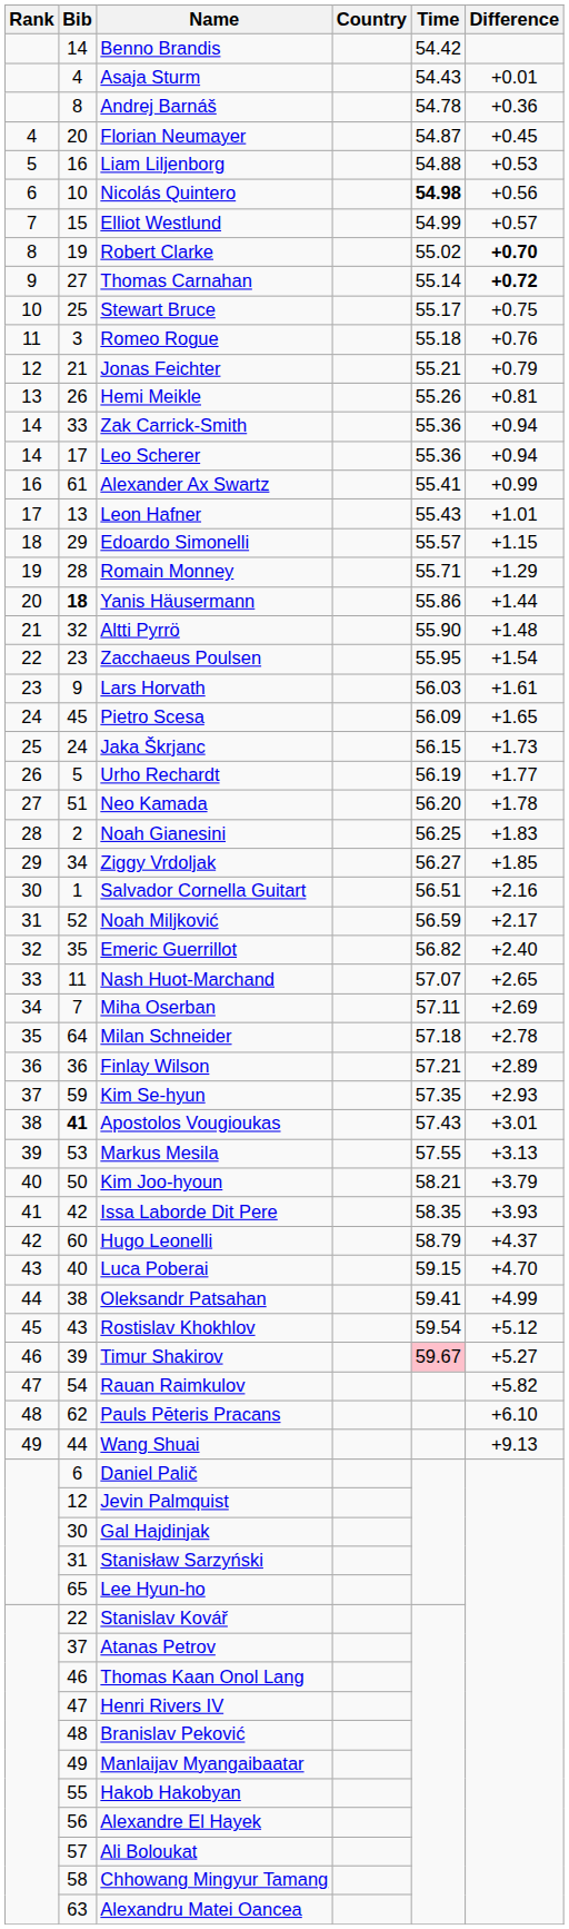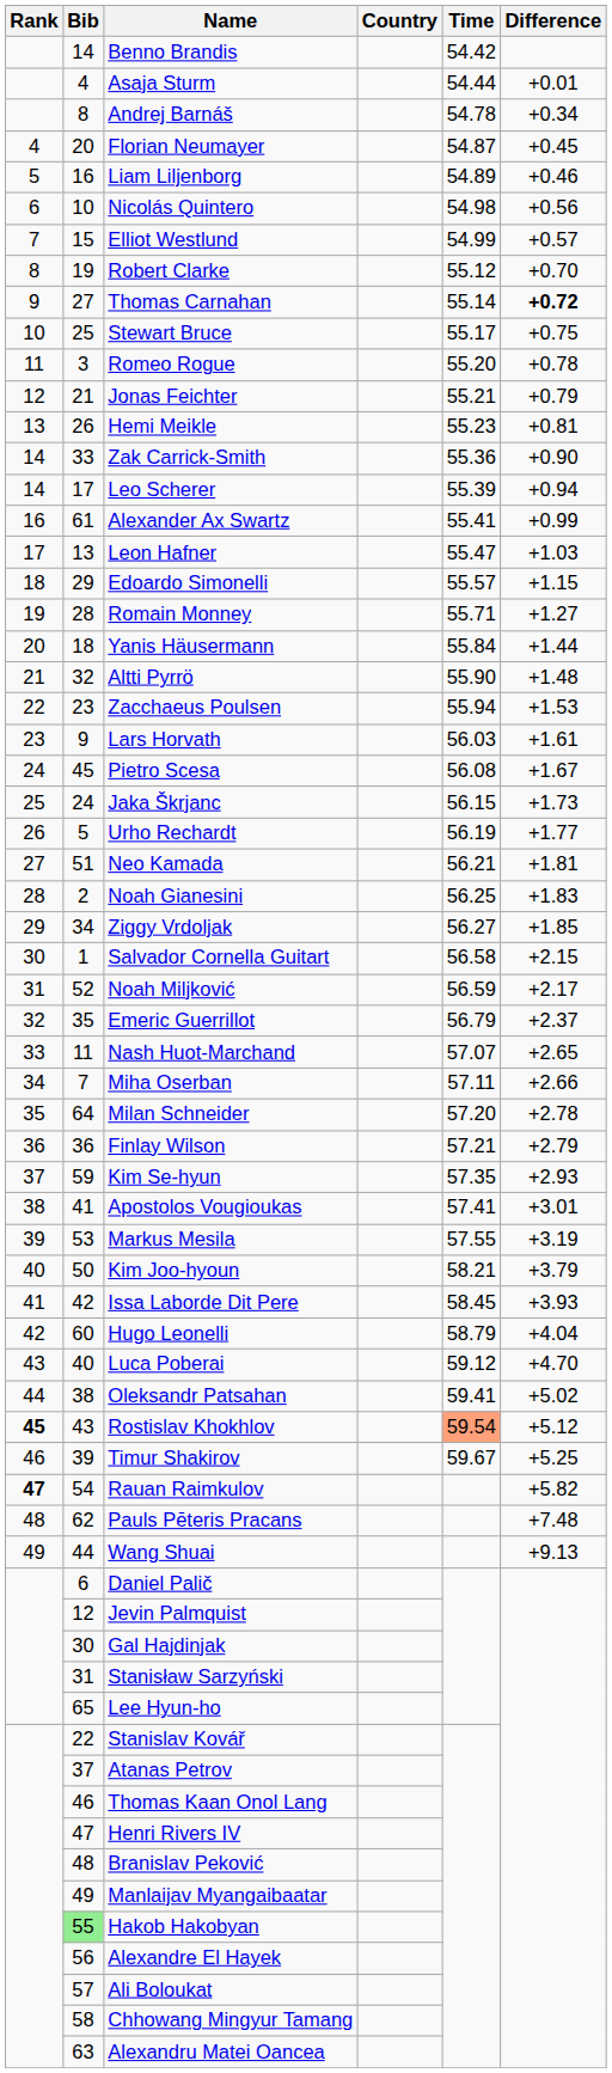Asaja Sturm | Time: 54.43 -> 54.44
Andrej Barnáš | Difference: +0.36 -> +0.34
Liam Liljenborg | Time: 54.88 -> 54.89
Liam Liljenborg | Difference: +0.53 -> +0.46
Nicolás Quintero | Time: bold -> normal
Robert Clarke | Time: 55.02 -> 55.12
Robert Clarke | Difference: bold -> normal
Romeo Rogue | Time: 55.18 -> 55.20
Romeo Rogue | Difference: +0.76 -> +0.78
Hemi Meikle | Time: 55.26 -> 55.23
Zak Carrick-Smith | Difference: +0.94 -> +0.90
Leo Scherer | Time: 55.36 -> 55.39
Leon Hafner | Time: 55.43 -> 55.47
Leon Hafner | Difference: +1.01 -> +1.03
Romain Monney | Difference: +1.29 -> +1.27
Yanis Häusermann | Bib: bold -> normal
Yanis Häusermann | Time: 55.86 -> 55.84
Zacchaeus Poulsen | Time: 55.95 -> 55.94
Zacchaeus Poulsen | Difference: +1.54 -> +1.53
Pietro Scesa | Time: 56.09 -> 56.08
Pietro Scesa | Difference: +1.65 -> +1.67
Neo Kamada | Time: 56.20 -> 56.21
Neo Kamada | Difference: +1.78 -> +1.81
Salvador Cornella Guitart | Time: 56.51 -> 56.58
Salvador Cornella Guitart | Difference: +2.16 -> +2.15
Emeric Guerrillot | Time: 56.82 -> 56.79
Emeric Guerrillot | Difference: +2.40 -> +2.37
Miha Oserban | Difference: +2.69 -> +2.66
Milan Schneider | Time: 57.18 -> 57.20
Finlay Wilson | Difference: +2.89 -> +2.79
Apostolos Vougioukas | Bib: bold -> normal
Apostolos Vougioukas | Time: 57.43 -> 57.41
Markus Mesila | Difference: +3.13 -> +3.19
Issa Laborde Dit Pere | Time: 58.35 -> 58.45
Hugo Leonelli | Difference: +4.37 -> +4.04
Luca Poberai | Time: 59.15 -> 59.12
Oleksandr Patsahan | Difference: +4.99 -> +5.02
Rostislav Khokhlov | Rank: normal -> bold
Rostislav Khokhlov | Time: no background -> lightsalmon background
Timur Shakirov | Time: pink background -> no background
Timur Shakirov | Difference: +5.27 -> +5.25
Rauan Raimkulov | Rank: normal -> bold
Pauls Pēteris Pracans | Difference: +6.10 -> +7.48
Hakob Hakobyan | Bib: no background -> lightgreen background
